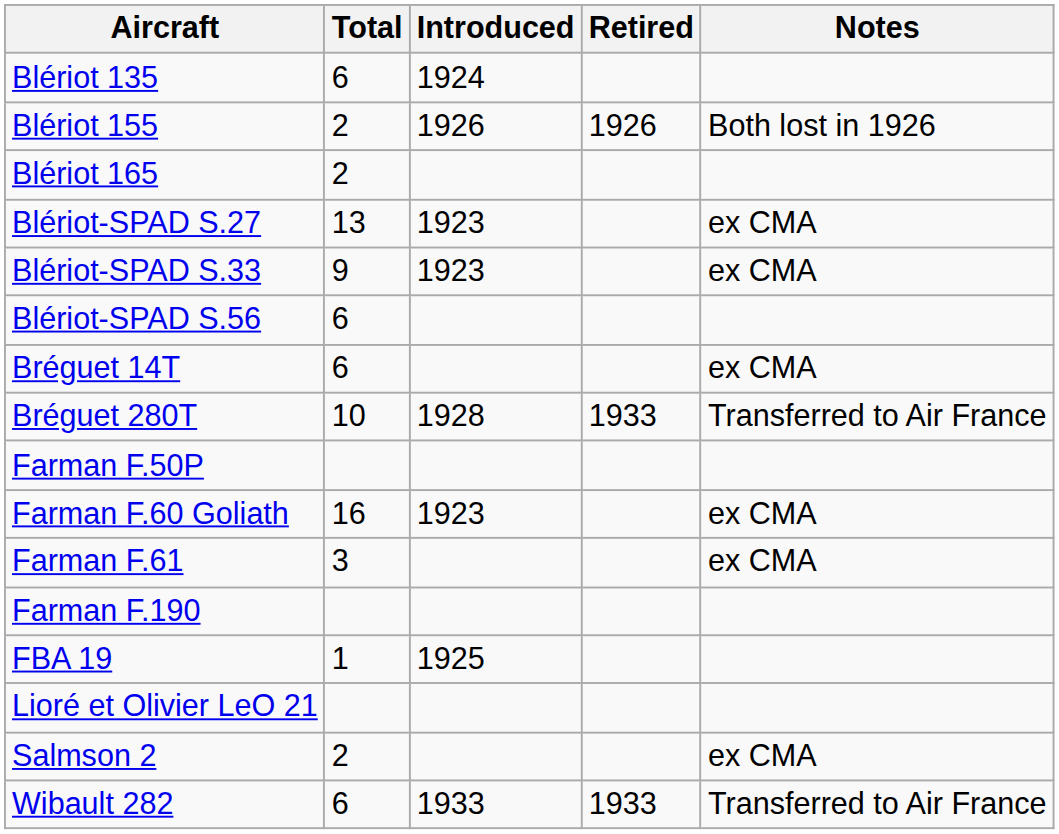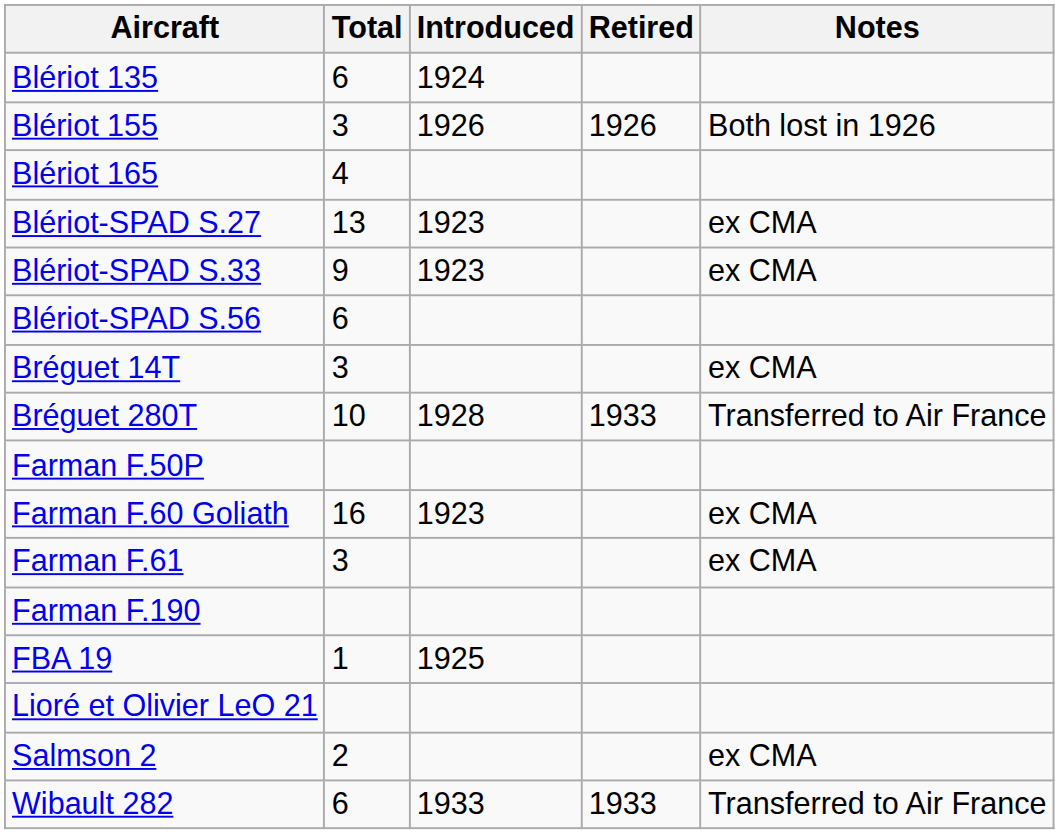Blériot 155 | Total: 2 -> 3
Blériot 165 | Total: 2 -> 4
Bréguet 14T | Total: 6 -> 3
